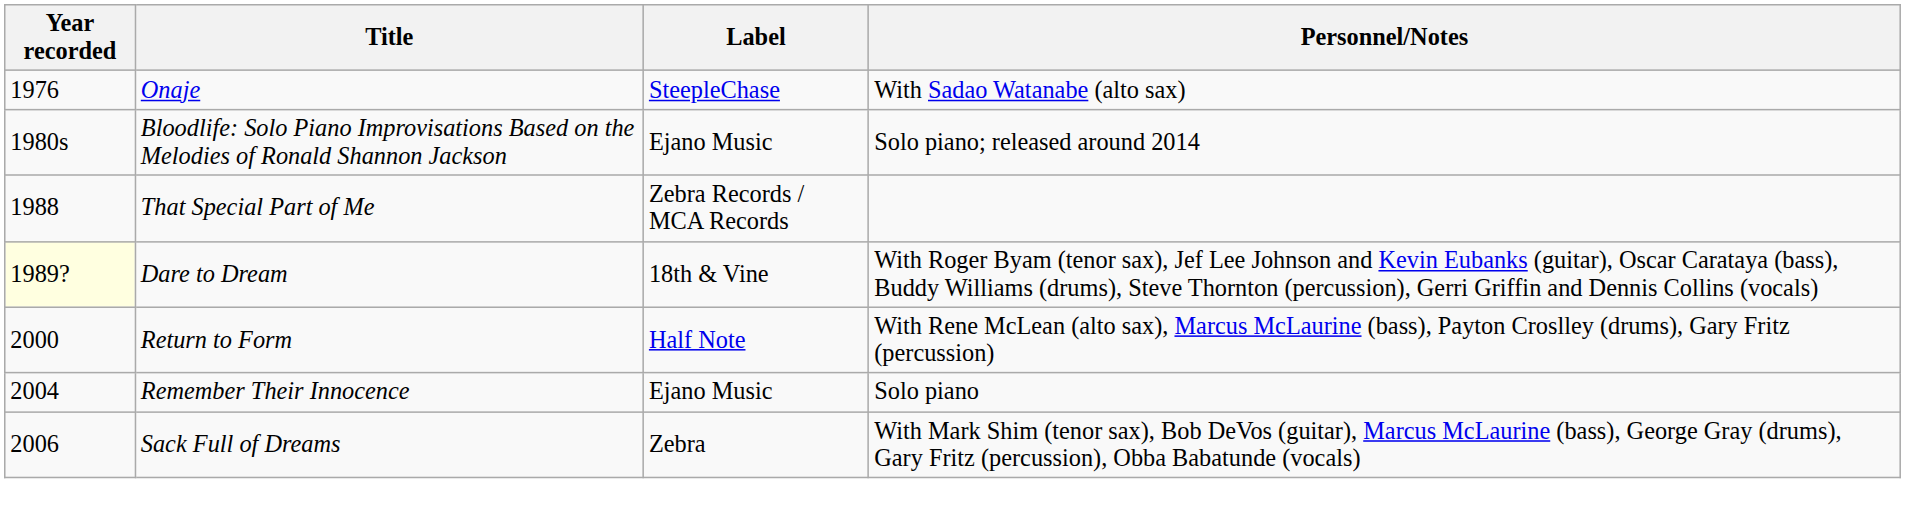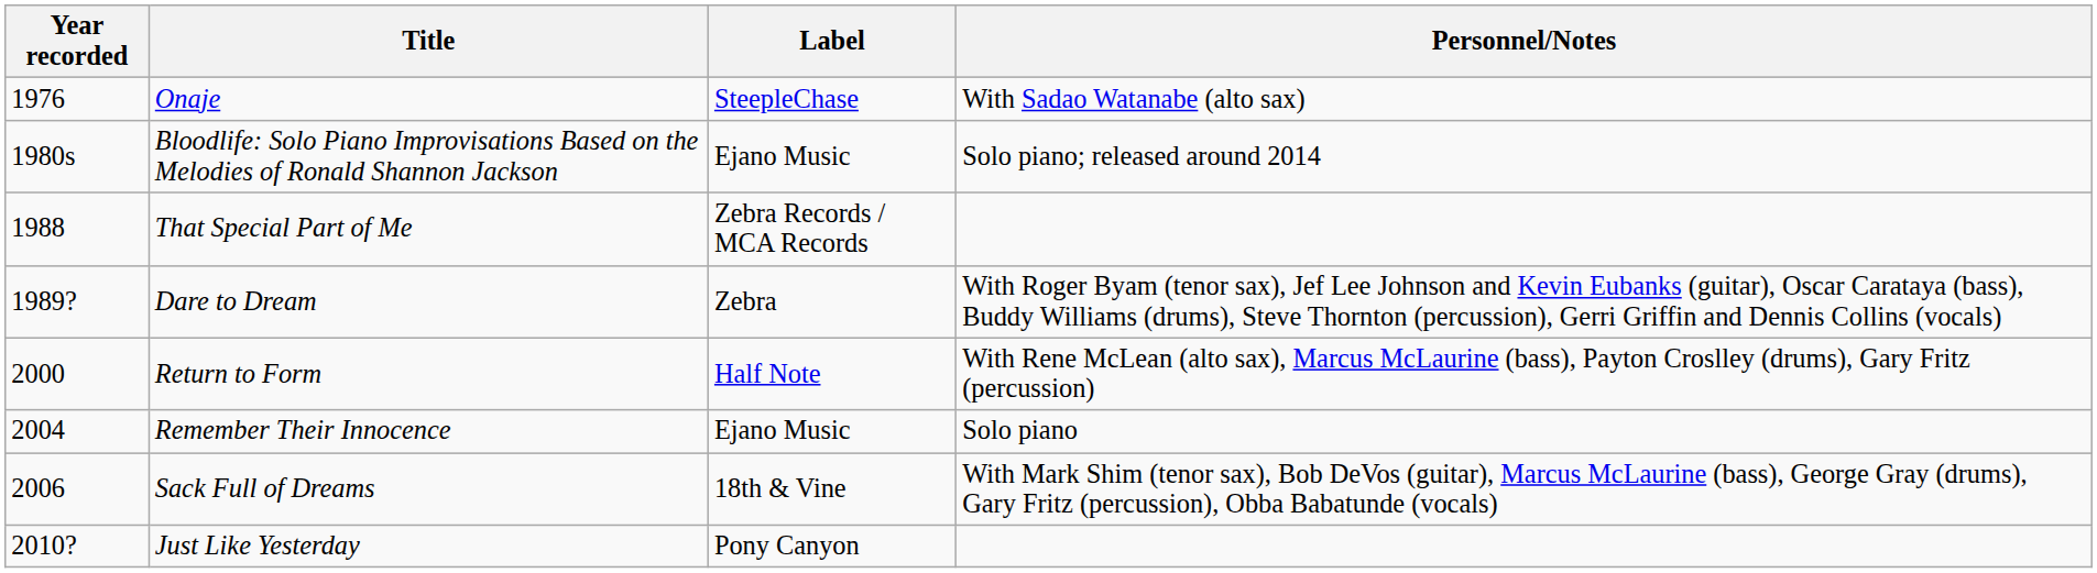Dare to Dream | Year recorded: lightyellow background -> no background
Dare to Dream | Label: 18th & Vine -> Zebra
Sack Full of Dreams | Label: Zebra -> 18th & Vine
+ row: 2010? | Just Like Yesterday | Pony Canyon
